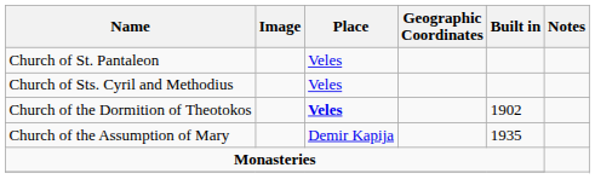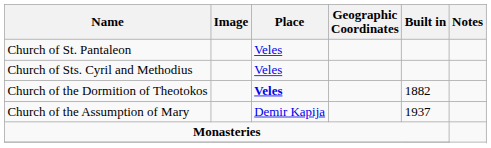Church of the Dormition of Theotokos | Built in: 1902 -> 1882
Church of the Assumption of Mary | Built in: 1935 -> 1937
